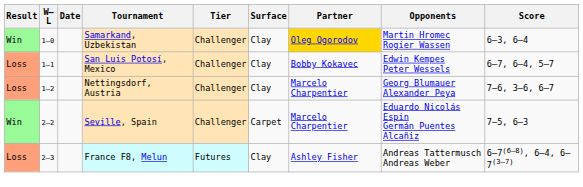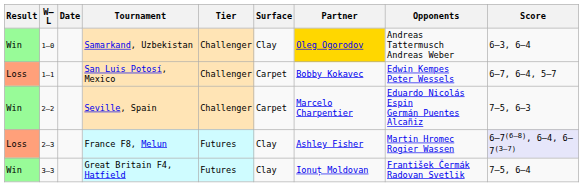Samarkand, Uzbekistan | Opponents: Martin Hromec Rogier Wassen -> Andreas Tattermusch Andreas Weber
San Luis Potosí, Mexico | Surface: Clay -> Carpet
- row: Loss | 1–2 | Nettingsdorf, Austria | Challenger | Clay | Marcelo Charpentier | Georg Blumauer Alexander Peya | 7–6, 3–6, 6–7
France F8, Melun | Opponents: Andreas Tattermusch Andreas Weber -> Martin Hromec Rogier Wassen
France F8, Melun | Score: no background -> lavender background
+ row: Win | 3–3 | Great Britain F4, Hatfield | Futures | Clay | Ionuț Moldovan | František Čermák Radovan Svetlik | 7–5, 6–4
